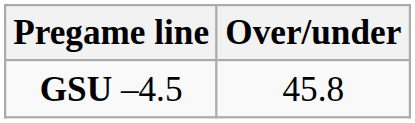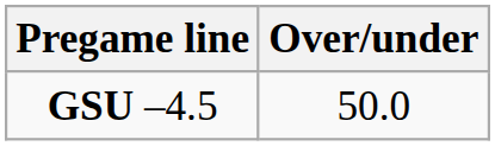GSU –4.5 | Over/under: 45.8 -> 50.0
